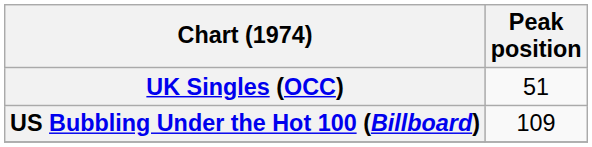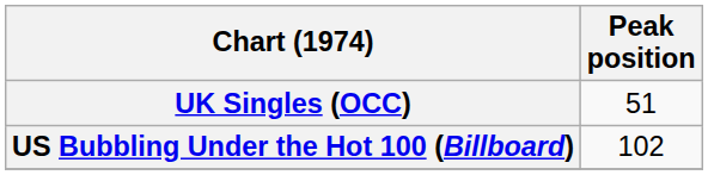US Bubbling Under the Hot 100 (Billboard) | Peak position: 109 -> 102
